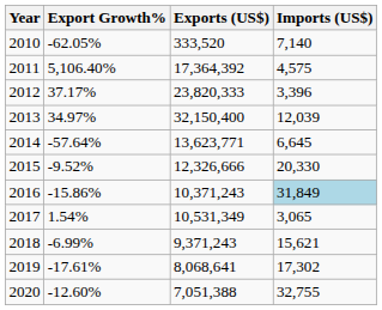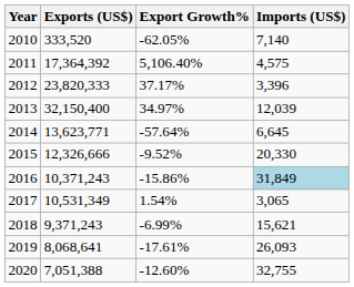columns swapped: Exports (US$) <-> Export Growth%
2019 | Imports (US$): 17,302 -> 26,093
